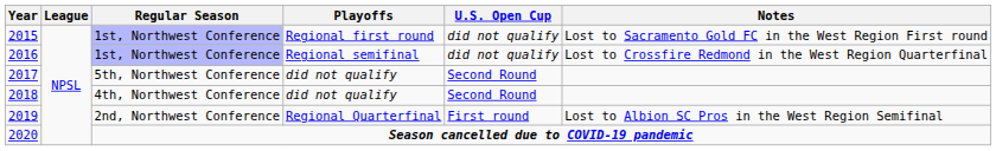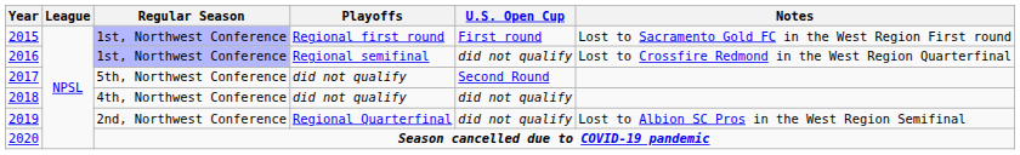2015 | U.S. Open Cup: did not qualify -> First round
2018 | U.S. Open Cup: Second Round -> did not qualify
2019 | U.S. Open Cup: First round -> did not qualify
